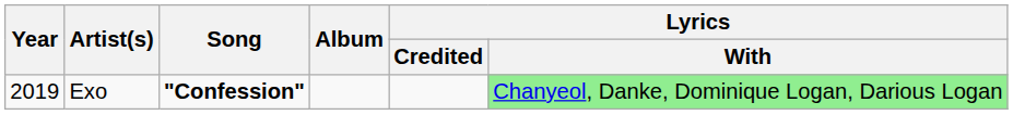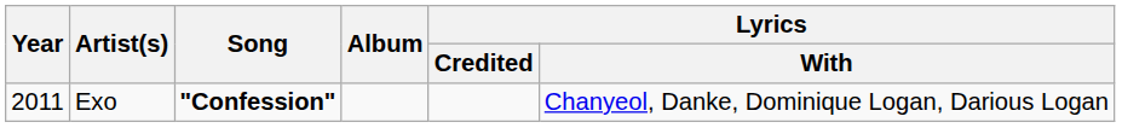Exo | Year: 2019 -> 2011
Exo | Lyrics / With: lightgreen background -> no background
